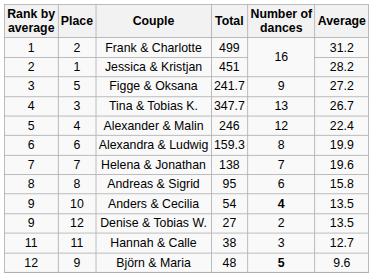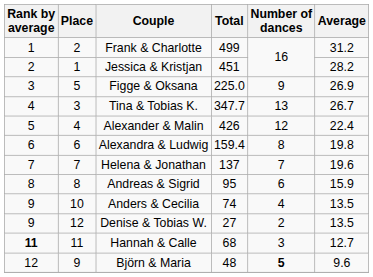Figge & Oksana | Total: 241.7 -> 225.0
Figge & Oksana | Average: 27.2 -> 26.9
Alexander & Malin | Total: 246 -> 426
Alexandra & Ludwig | Total: 159.3 -> 159.4
Alexandra & Ludwig | Average: 19.9 -> 19.8
Helena & Jonathan | Total: 138 -> 137
Andreas & Sigrid | Average: 15.8 -> 15.9
Anders & Cecilia | Total: 54 -> 74
Anders & Cecilia | Number of dances: bold -> normal
Hannah & Calle | Rank by average: normal -> bold
Hannah & Calle | Total: 38 -> 68
